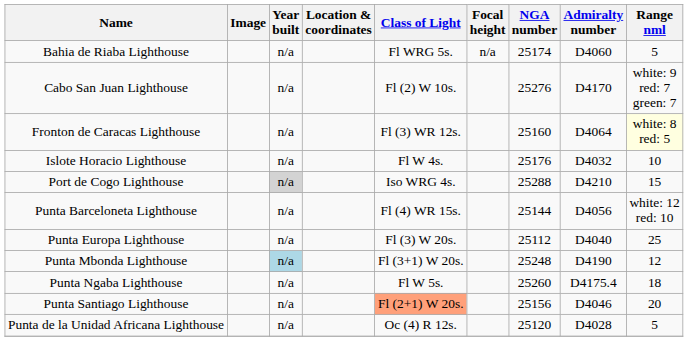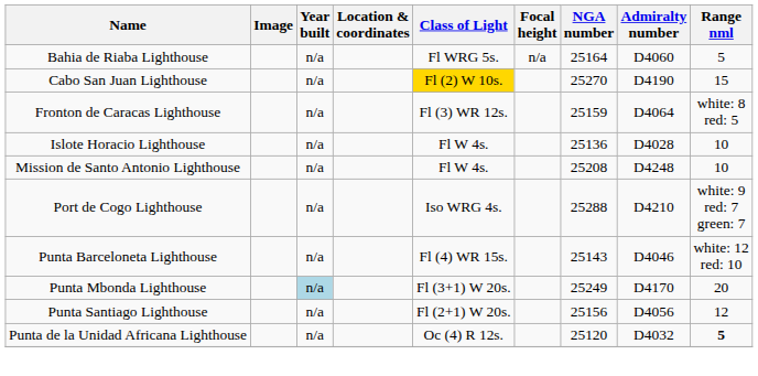Bahia de Riaba Lighthouse | NGA number: 25174 -> 25164
Cabo San Juan Lighthouse | Class of Light: no background -> gold background
Cabo San Juan Lighthouse | NGA number: 25276 -> 25270
Cabo San Juan Lighthouse | Admiralty number: D4170 -> D4190
Cabo San Juan Lighthouse | Range nml: white: 9 red: 7 green: 7 -> 15
Fronton de Caracas Lighthouse | NGA number: 25160 -> 25159
Fronton de Caracas Lighthouse | Range nml: lightyellow background -> no background
Islote Horacio Lighthouse | NGA number: 25176 -> 25136
Islote Horacio Lighthouse | Admiralty number: D4032 -> D4028
+ row: Mission de Santo Antonio Lighthouse | n/a | Fl W 4s. | 25208 | D4248 | 10
Port de Cogo Lighthouse | Year built: lightgrey background -> no background
Port de Cogo Lighthouse | Range nml: 15 -> white: 9 red: 7 green: 7
Punta Barceloneta Lighthouse | NGA number: 25144 -> 25143
Punta Barceloneta Lighthouse | Admiralty number: D4056 -> D4046
- row: Punta Europa Lighthouse | n/a | Fl (3) W 20s. | 25112 | D4040 | 25
Punta Mbonda Lighthouse | NGA number: 25248 -> 25249
Punta Mbonda Lighthouse | Admiralty number: D4190 -> D4170
Punta Mbonda Lighthouse | Range nml: 12 -> 20
- row: Punta Ngaba Lighthouse | n/a | Fl W 5s. | 25260 | D4175.4 | 18
Punta Santiago Lighthouse | Class of Light: lightsalmon background -> no background
Punta Santiago Lighthouse | Admiralty number: D4046 -> D4056
Punta Santiago Lighthouse | Range nml: 20 -> 12
Punta de la Unidad Africana Lighthouse | Admiralty number: D4028 -> D4032
Punta de la Unidad Africana Lighthouse | Range nml: normal -> bold
